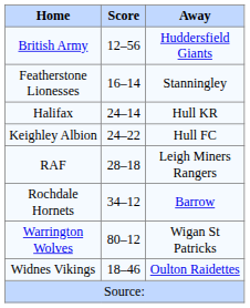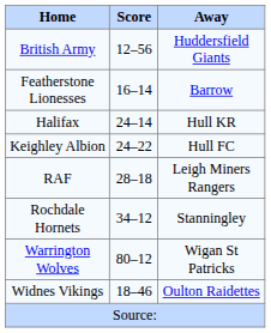Featherstone Lionesses | Away: Stanningley -> Barrow
Rochdale Hornets | Away: Barrow -> Stanningley
